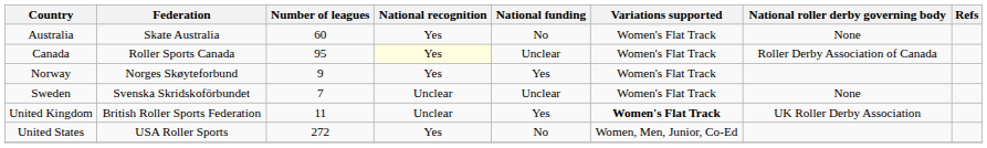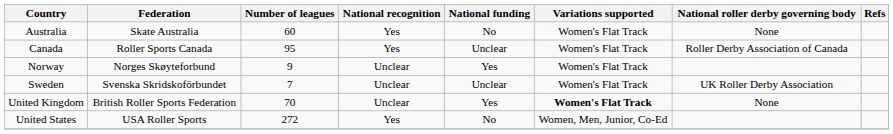Canada | National recognition: lightyellow background -> no background
Norway | National recognition: Yes -> Unclear
Sweden | National roller derby governing body: None -> UK Roller Derby Association
United Kingdom | Number of leagues: 11 -> 70
United Kingdom | National roller derby governing body: UK Roller Derby Association -> None
